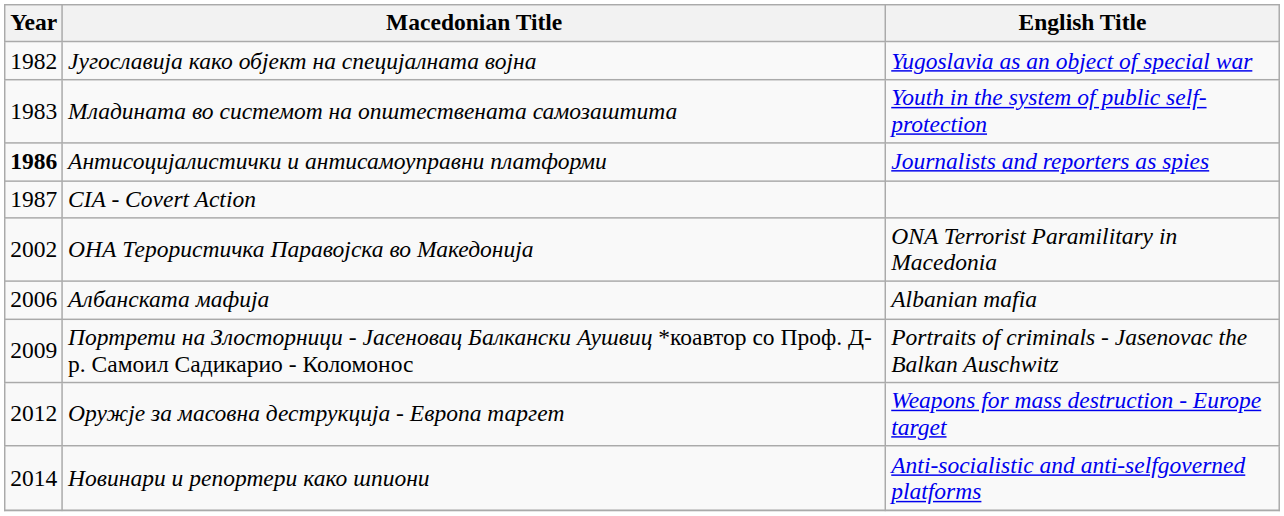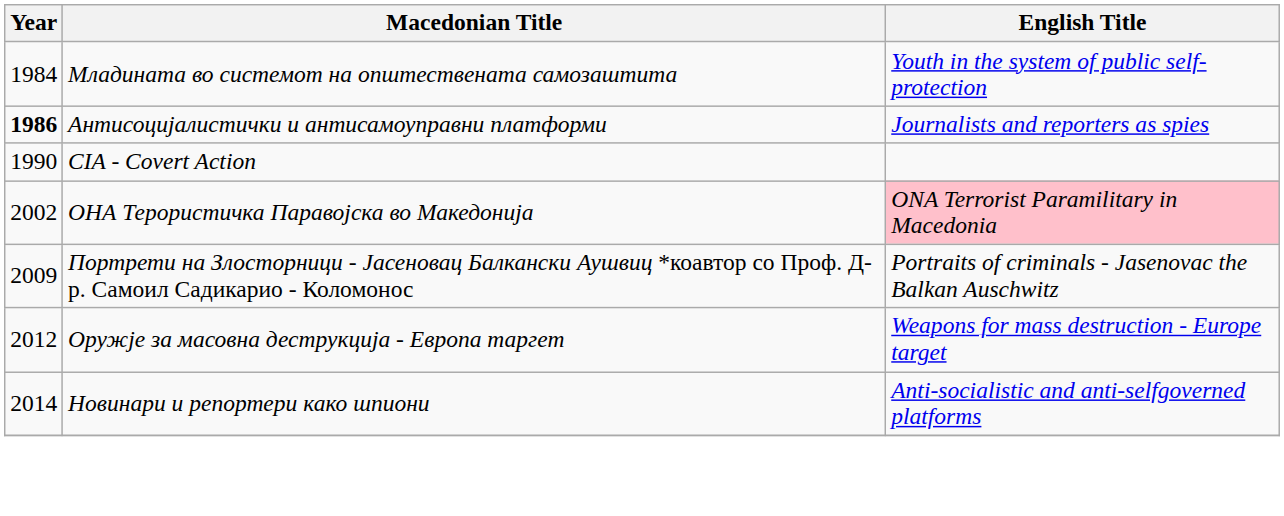- row: 1982 | Југославија како објект на специјалната војна | Yugoslavia as an object of special war
Младината во системот на општествената самозаштита | Year: 1983 -> 1984
CIA - Covert Action | Year: 1987 -> 1990
ОНА Терористичка Паравојска во Македонија | English Title: no background -> pink background
- row: 2006 | Албанската мафија | Albanian mafia
